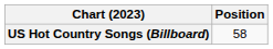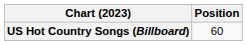US Hot Country Songs (Billboard) | Position: 58 -> 60
